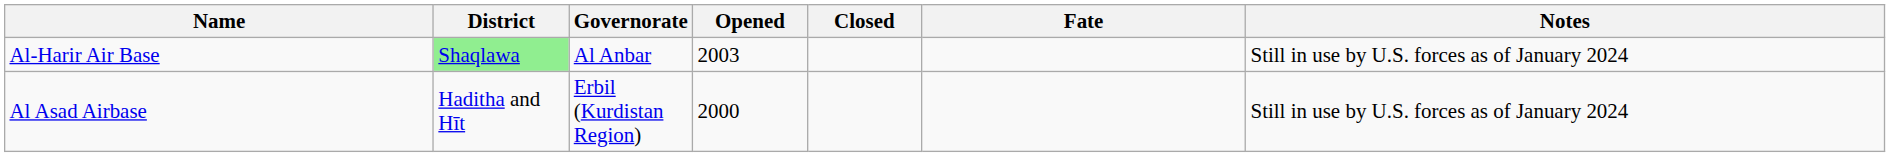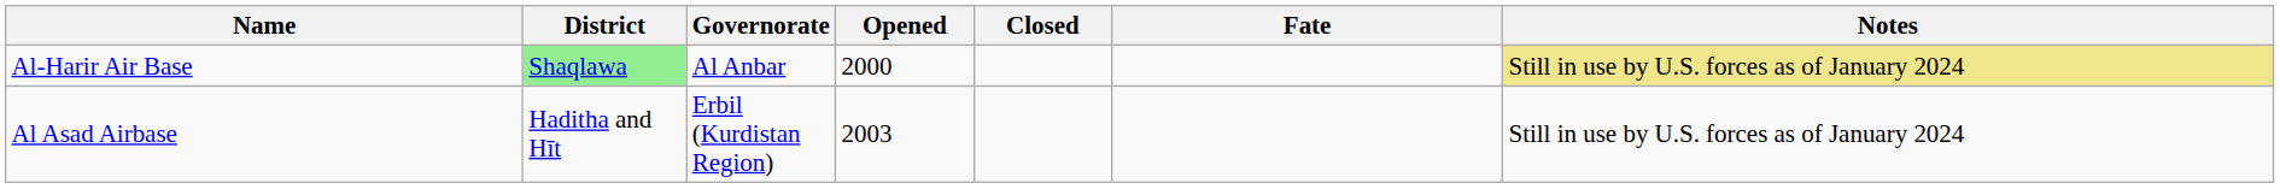Al-Harir Air Base | Opened: 2003 -> 2000
Al-Harir Air Base | Notes: no background -> khaki background
Al Asad Airbase | Opened: 2000 -> 2003
